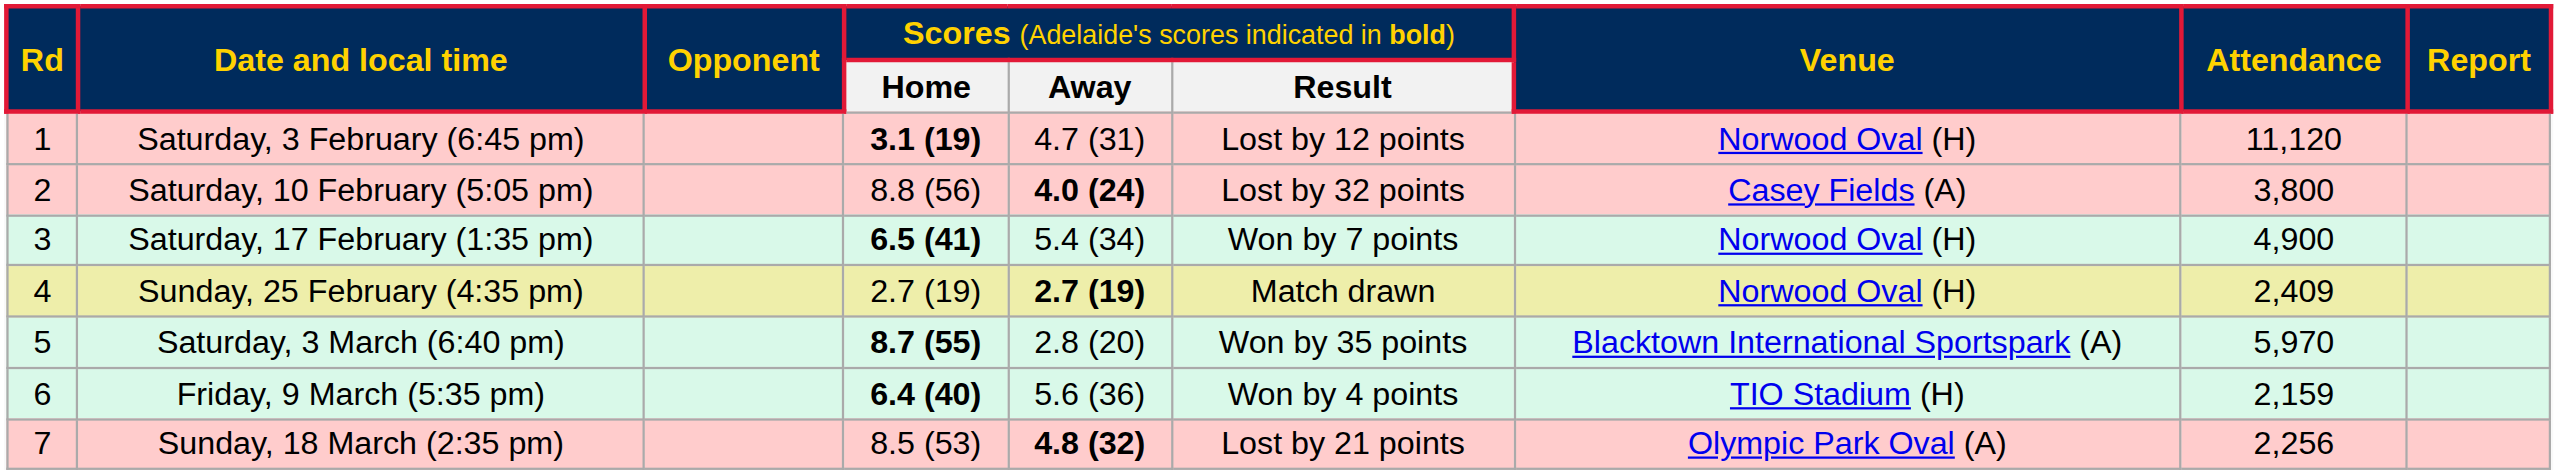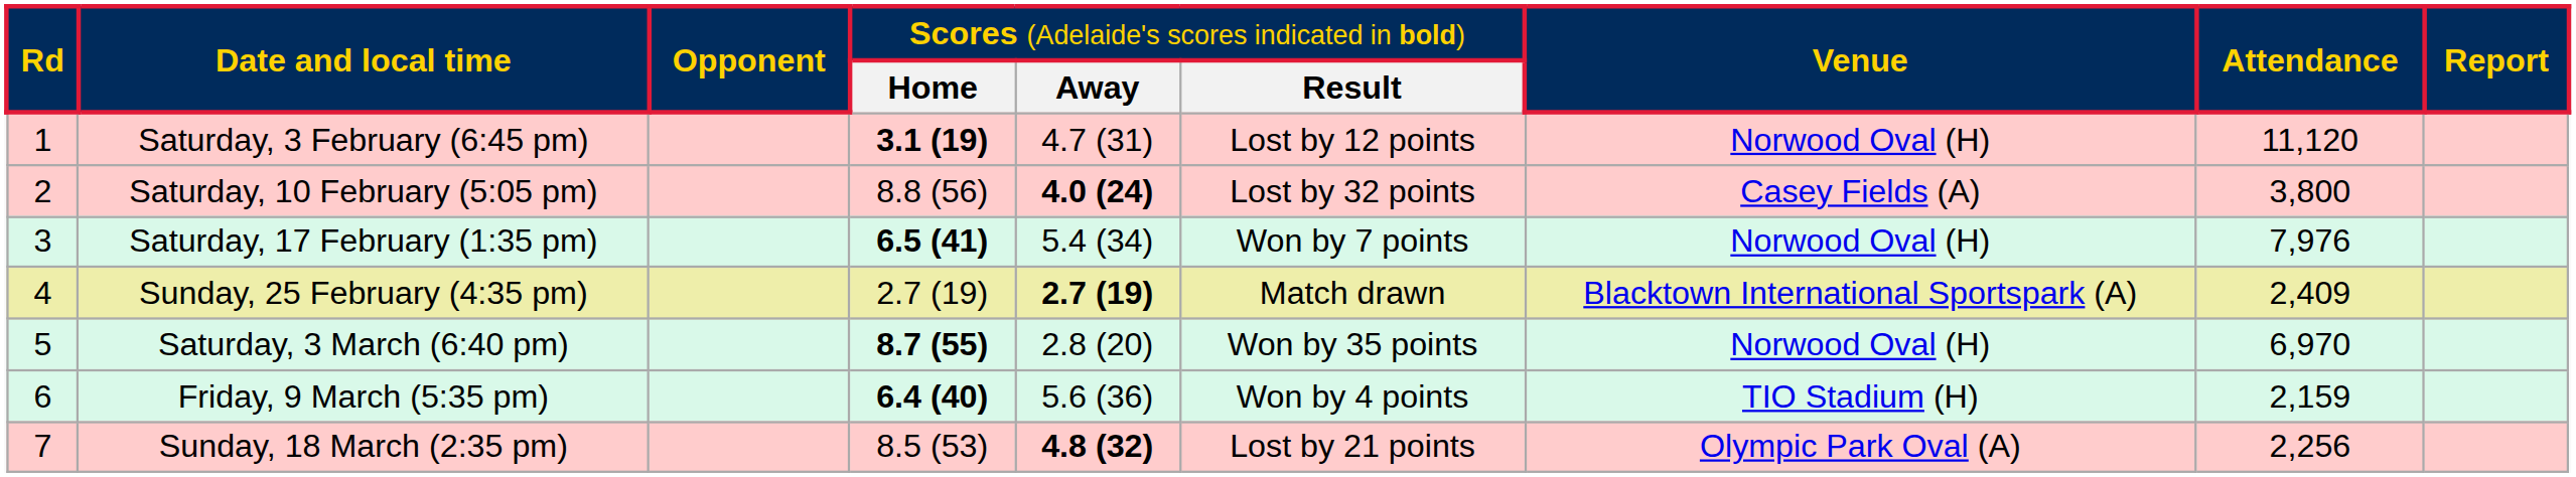Saturday, 17 February (1:35 pm) | column 8: 4,900 -> 7,976
Sunday, 25 February (4:35 pm) | column 7: Norwood Oval (H) -> Blacktown International Sportspark (A)
Saturday, 3 March (6:40 pm) | column 7: Blacktown International Sportspark (A) -> Norwood Oval (H)
Saturday, 3 March (6:40 pm) | column 8: 5,970 -> 6,970
